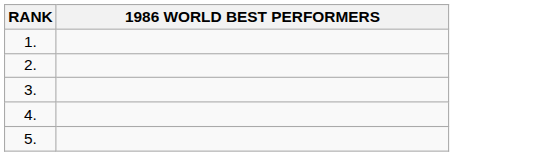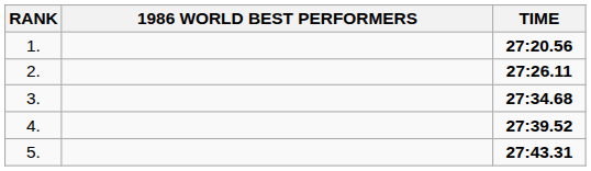+ column: TIME | 27:20.56 | 27:26.11 | 27:34.68 | 27:39.52 | 27:43.31
